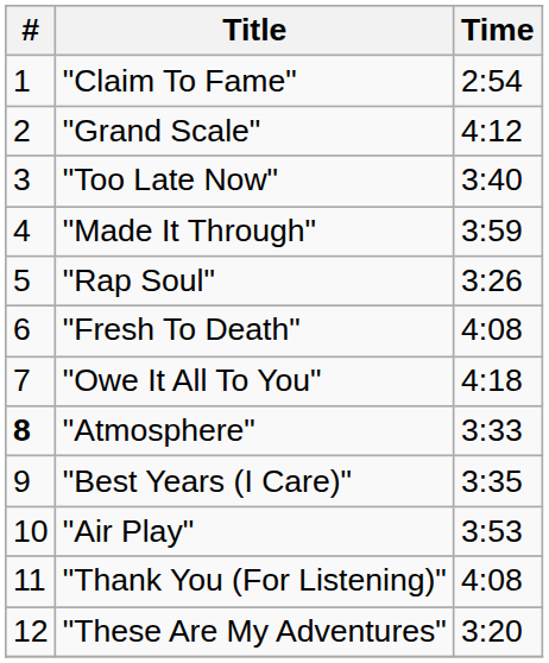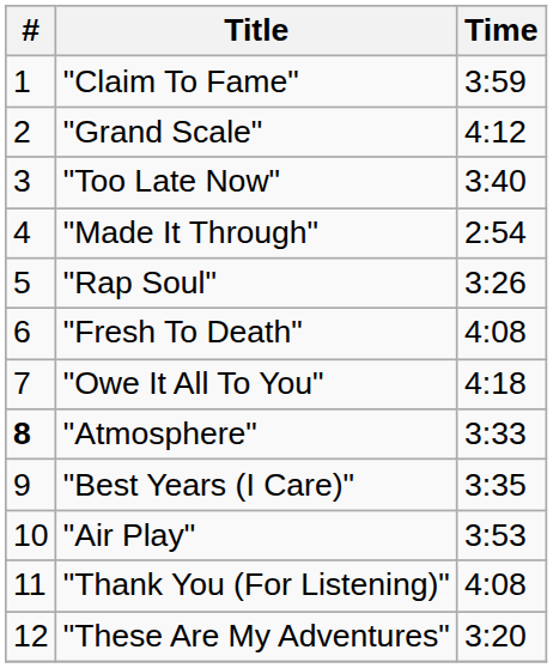"Claim To Fame" | Time: 2:54 -> 3:59
"Made It Through" | Time: 3:59 -> 2:54
